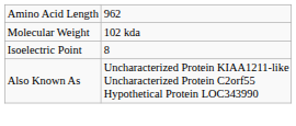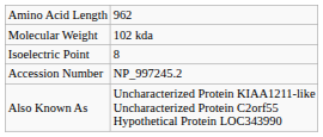+ row: Accession Number | NP_997245.2
